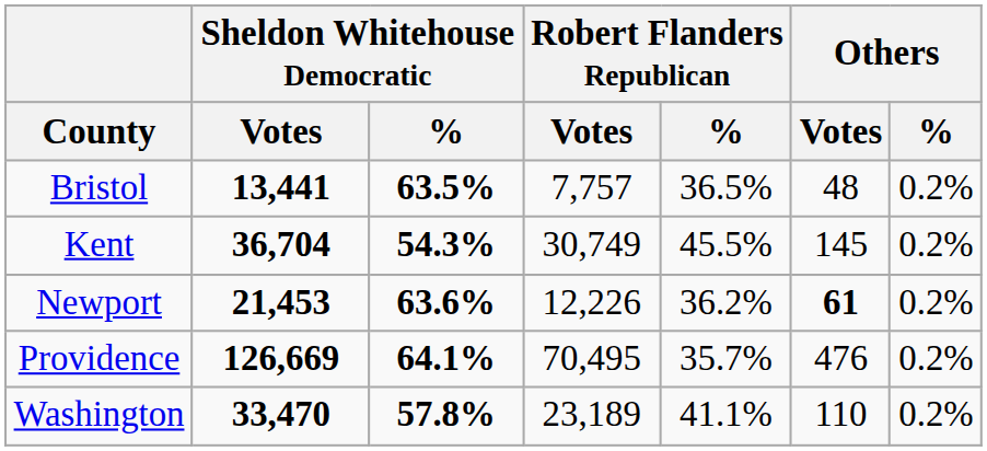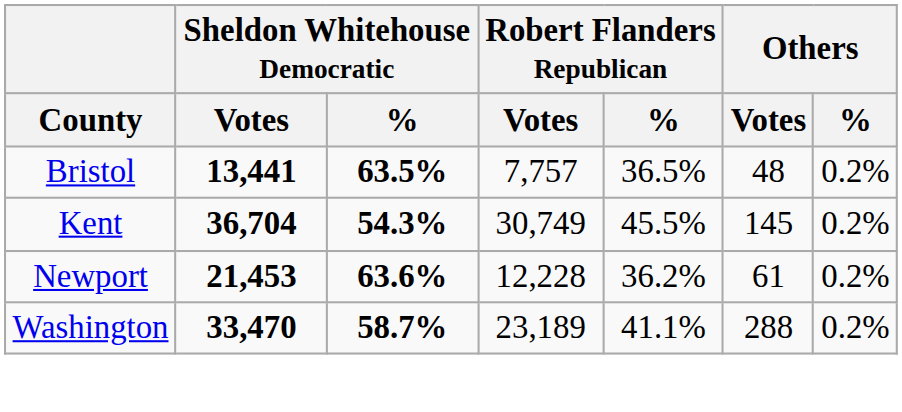Newport | Robert Flanders Republican / Votes: 12,226 -> 12,228
Newport | Others / Votes: bold -> normal
- row: Providence | 126,669 | 64.1% | 70,495 | 35.7% | 476 | 0.2%
Washington | Sheldon Whitehouse Democratic / %: 57.8% -> 58.7%
Washington | Others / Votes: 110 -> 288
